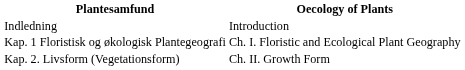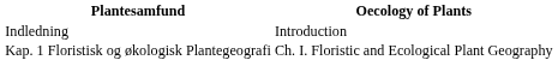- row: Kap. 2. Livsform (Vegetationsform) | Ch. II. Growth Form
